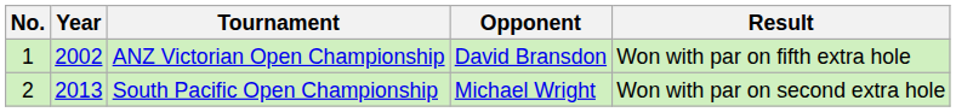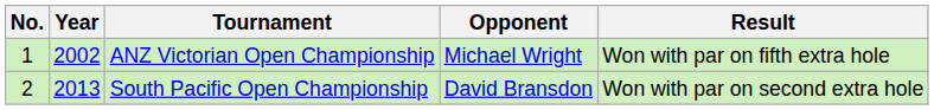ANZ Victorian Open Championship | Opponent: David Bransdon -> Michael Wright
South Pacific Open Championship | Opponent: Michael Wright -> David Bransdon
